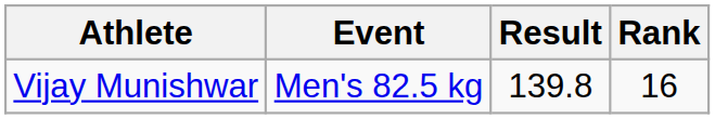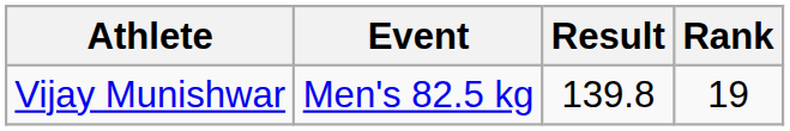Vijay Munishwar | Rank: 16 -> 19
